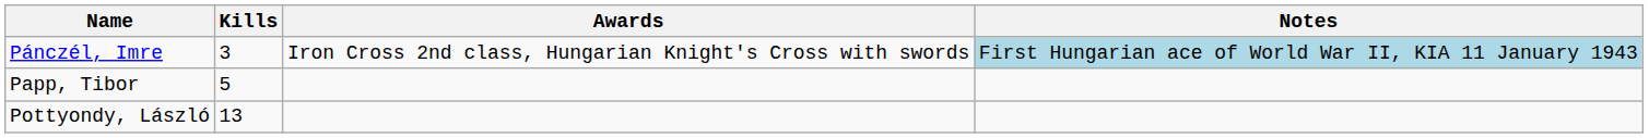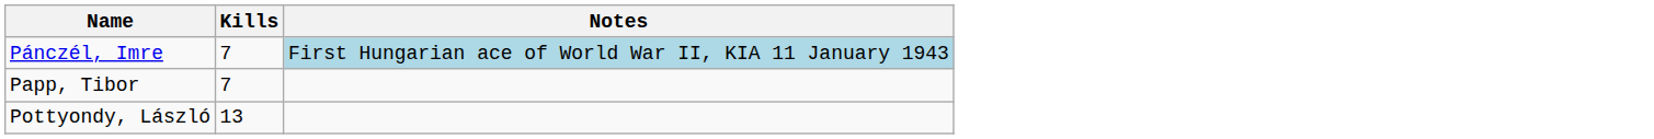- column: Awards | Iron Cross 2nd class, Hungarian Knight's Cross with swords
Pánczél, Imre | Kills: 3 -> 7
Papp, Tibor | Kills: 5 -> 7
